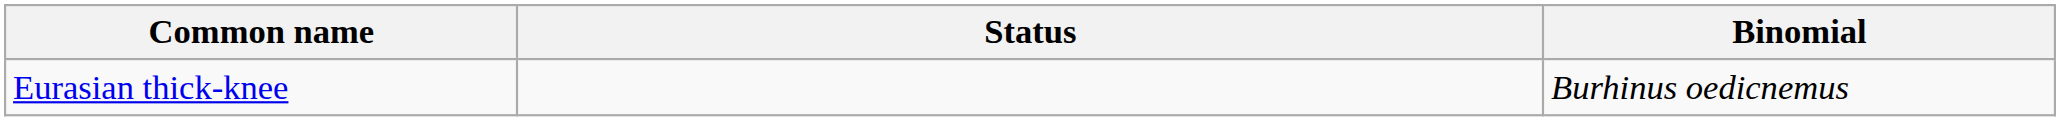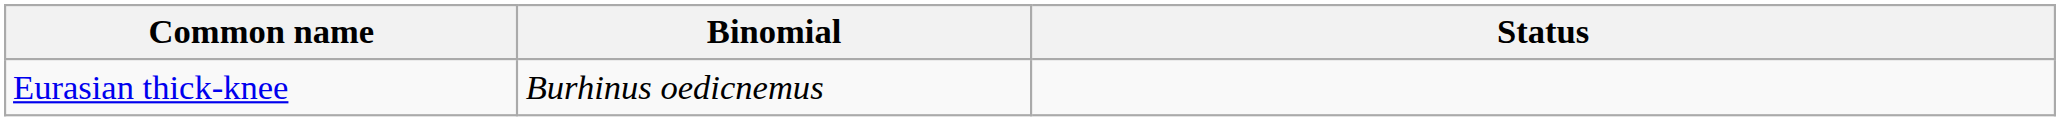columns swapped: Binomial <-> Status
